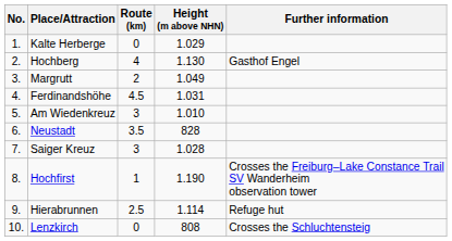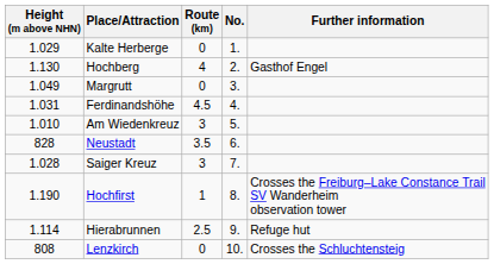columns swapped: No. <-> Height (m above NHN)
Margrutt | Route (km): 2 -> 0
